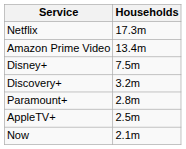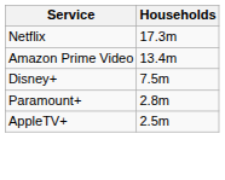- row: Discovery+ | 3.2m
- row: Now | 2.1m
